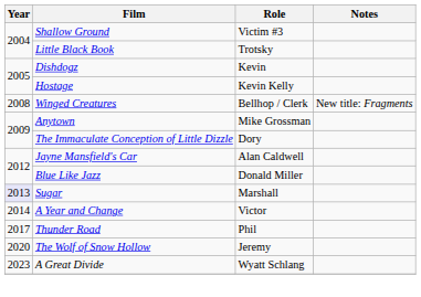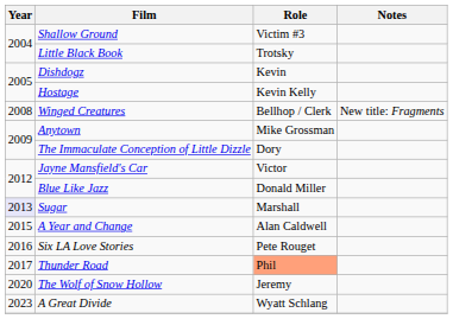Jayne Mansfield's Car | Role: Alan Caldwell -> Victor
A Year and Change | Year: 2014 -> 2015
A Year and Change | Role: Victor -> Alan Caldwell
+ row: 2016 | Six LA Love Stories | Pete Rouget
Thunder Road | Role: no background -> lightsalmon background
